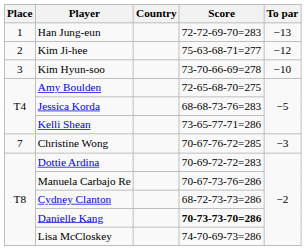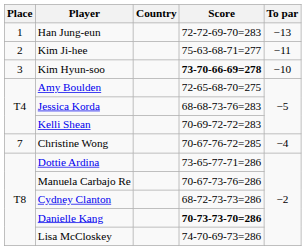Kim Ji-hee | To par: −12 -> −11
Kim Hyun-soo | Score: normal -> bold
Kelli Shean | Score: 73-65-77-71=286 -> 70-69-72-72=283
Christine Wong | To par: −3 -> −4
Dottie Ardina | Score: 70-69-72-72=283 -> 73-65-77-71=286
